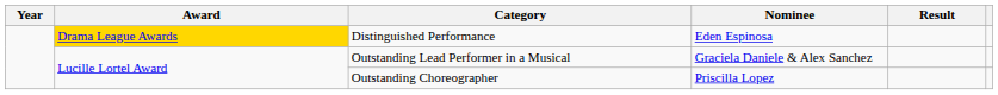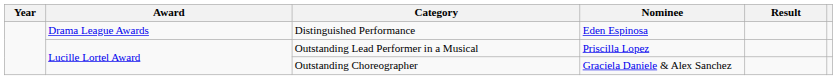Distinguished Performance | Award: gold background -> no background
Outstanding Lead Performer in a Musical | Nominee: Graciela Daniele & Alex Sanchez -> Priscilla Lopez
Outstanding Choreographer | Nominee: Priscilla Lopez -> Graciela Daniele & Alex Sanchez
